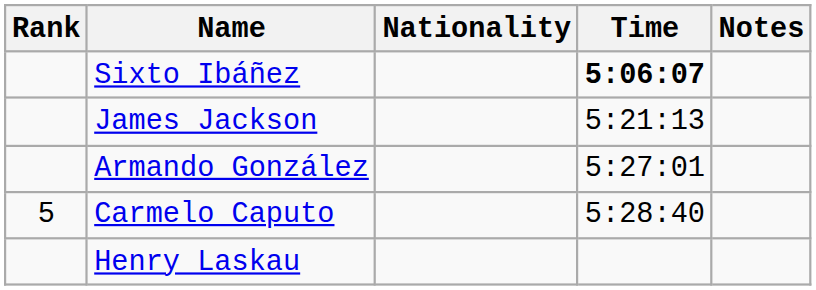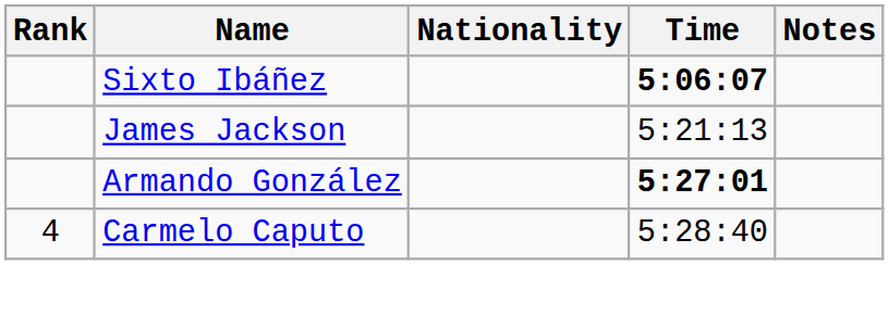Armando González | Time: normal -> bold
Carmelo Caputo | Rank: 5 -> 4
- row: Henry Laskau
